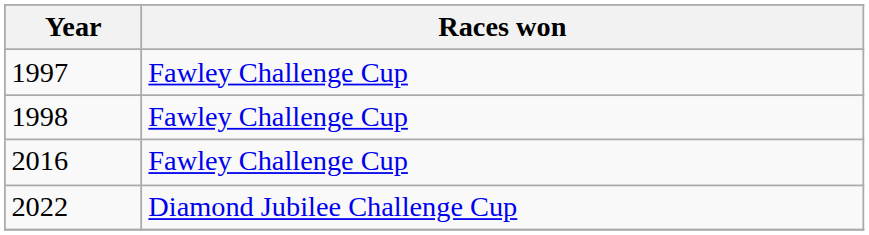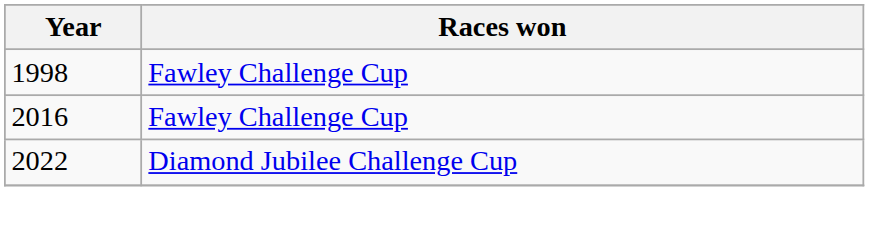- row: 1997 | Fawley Challenge Cup
